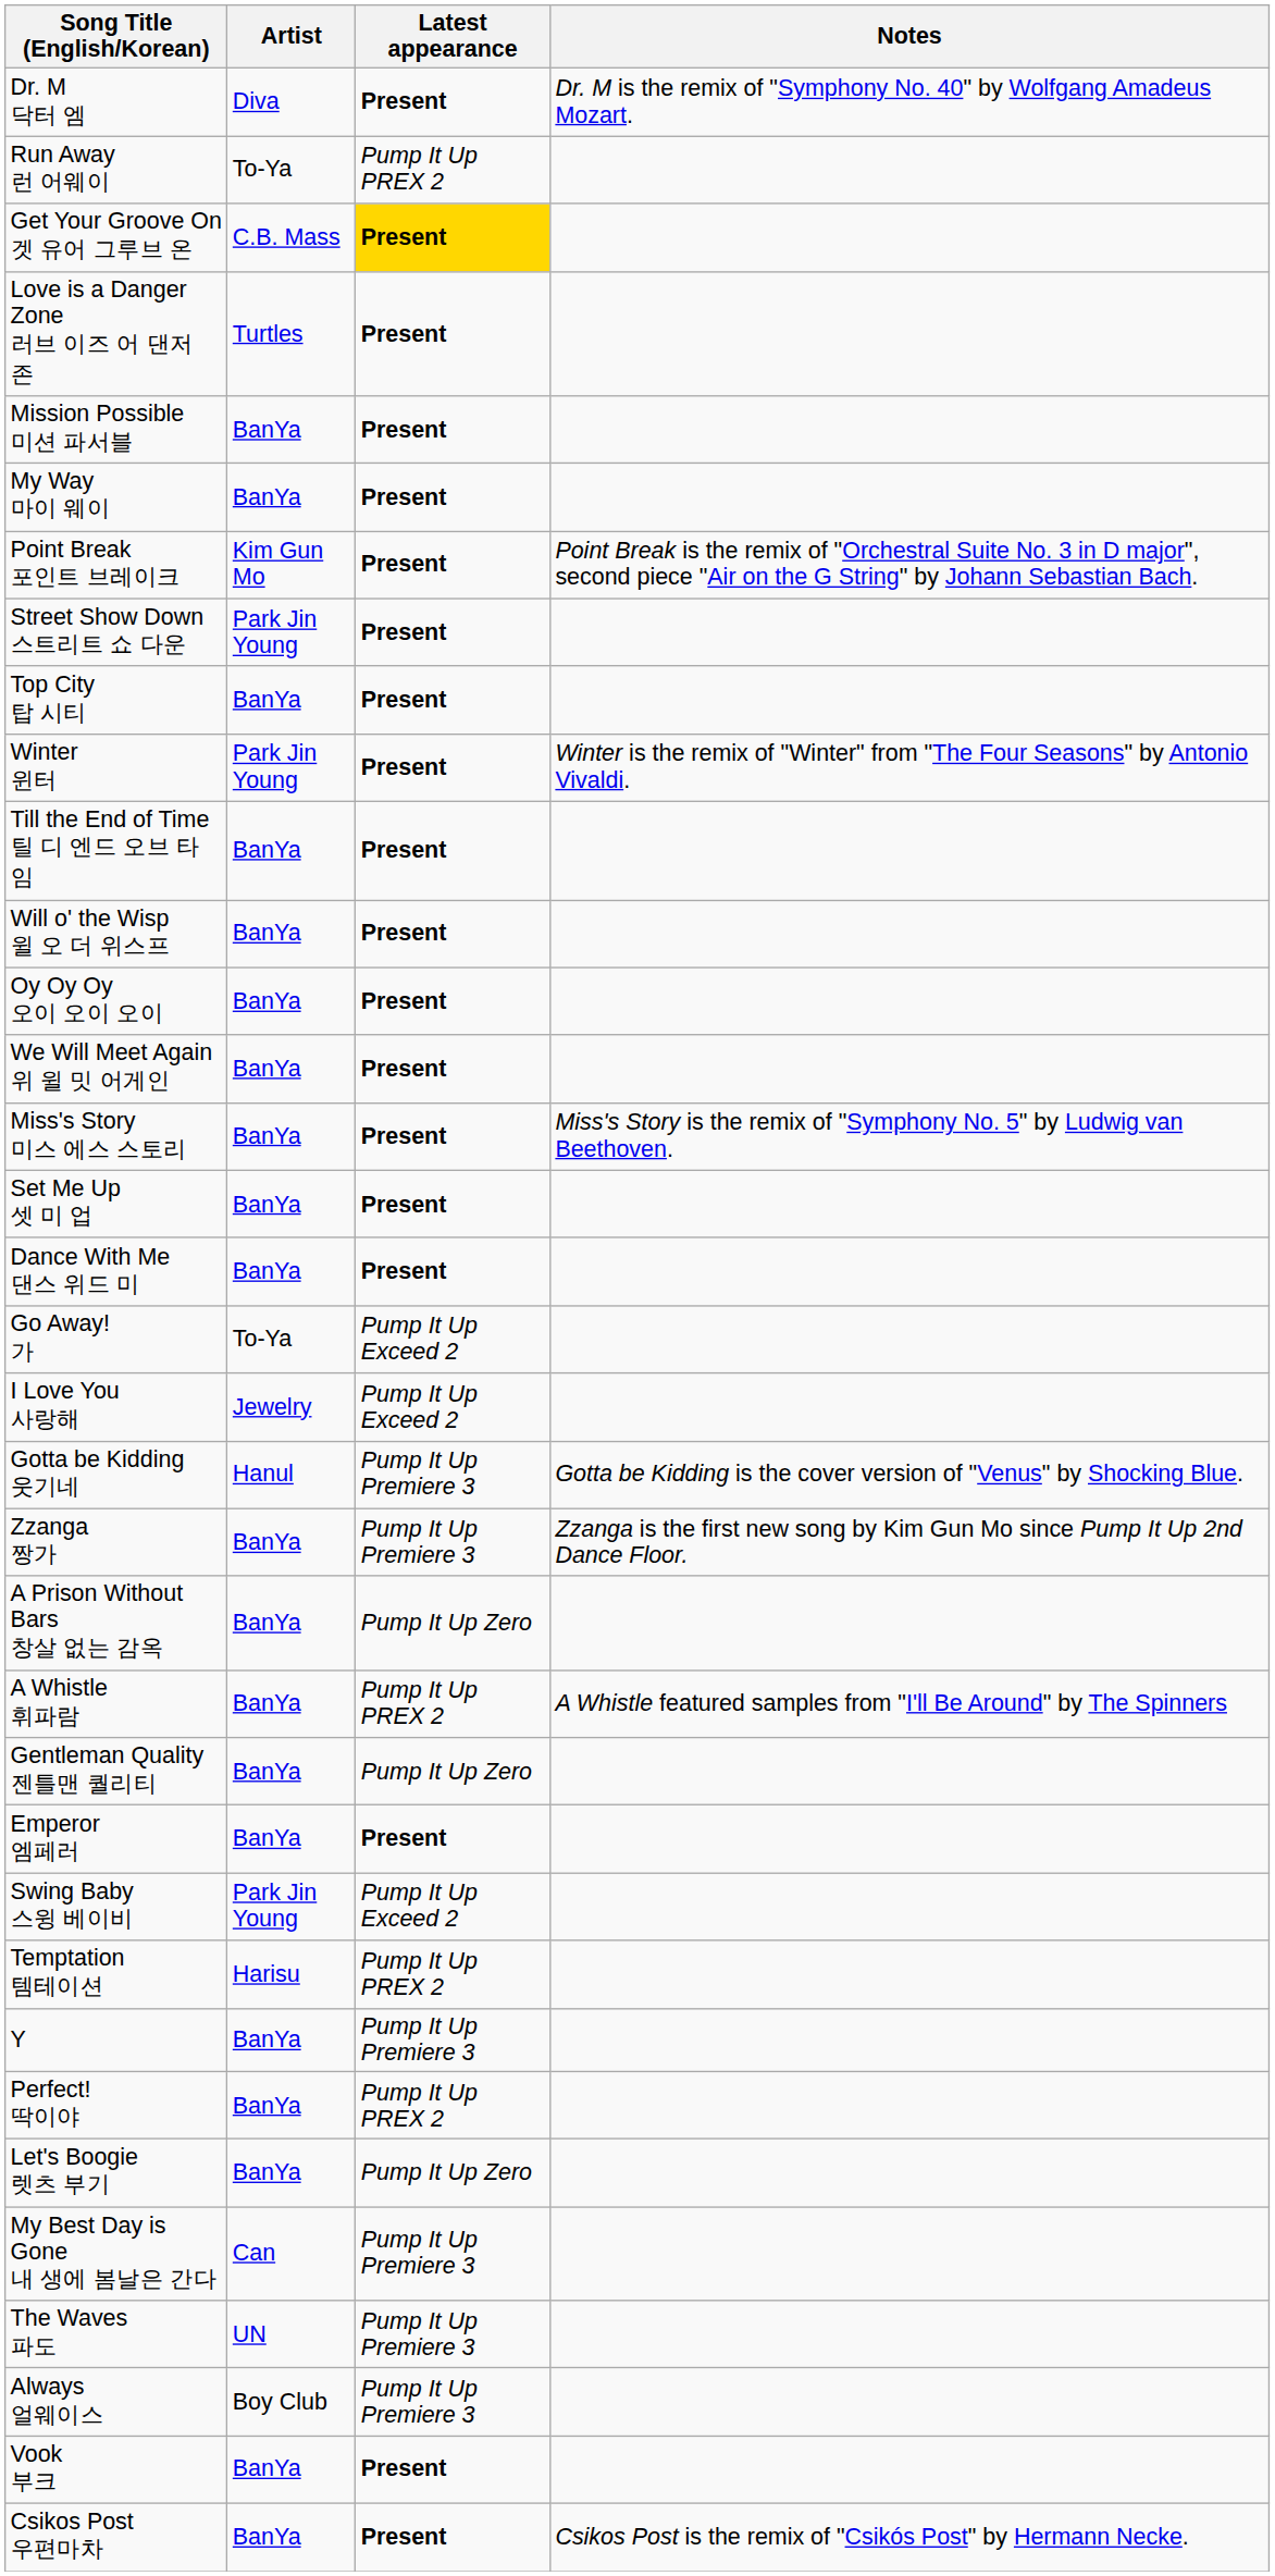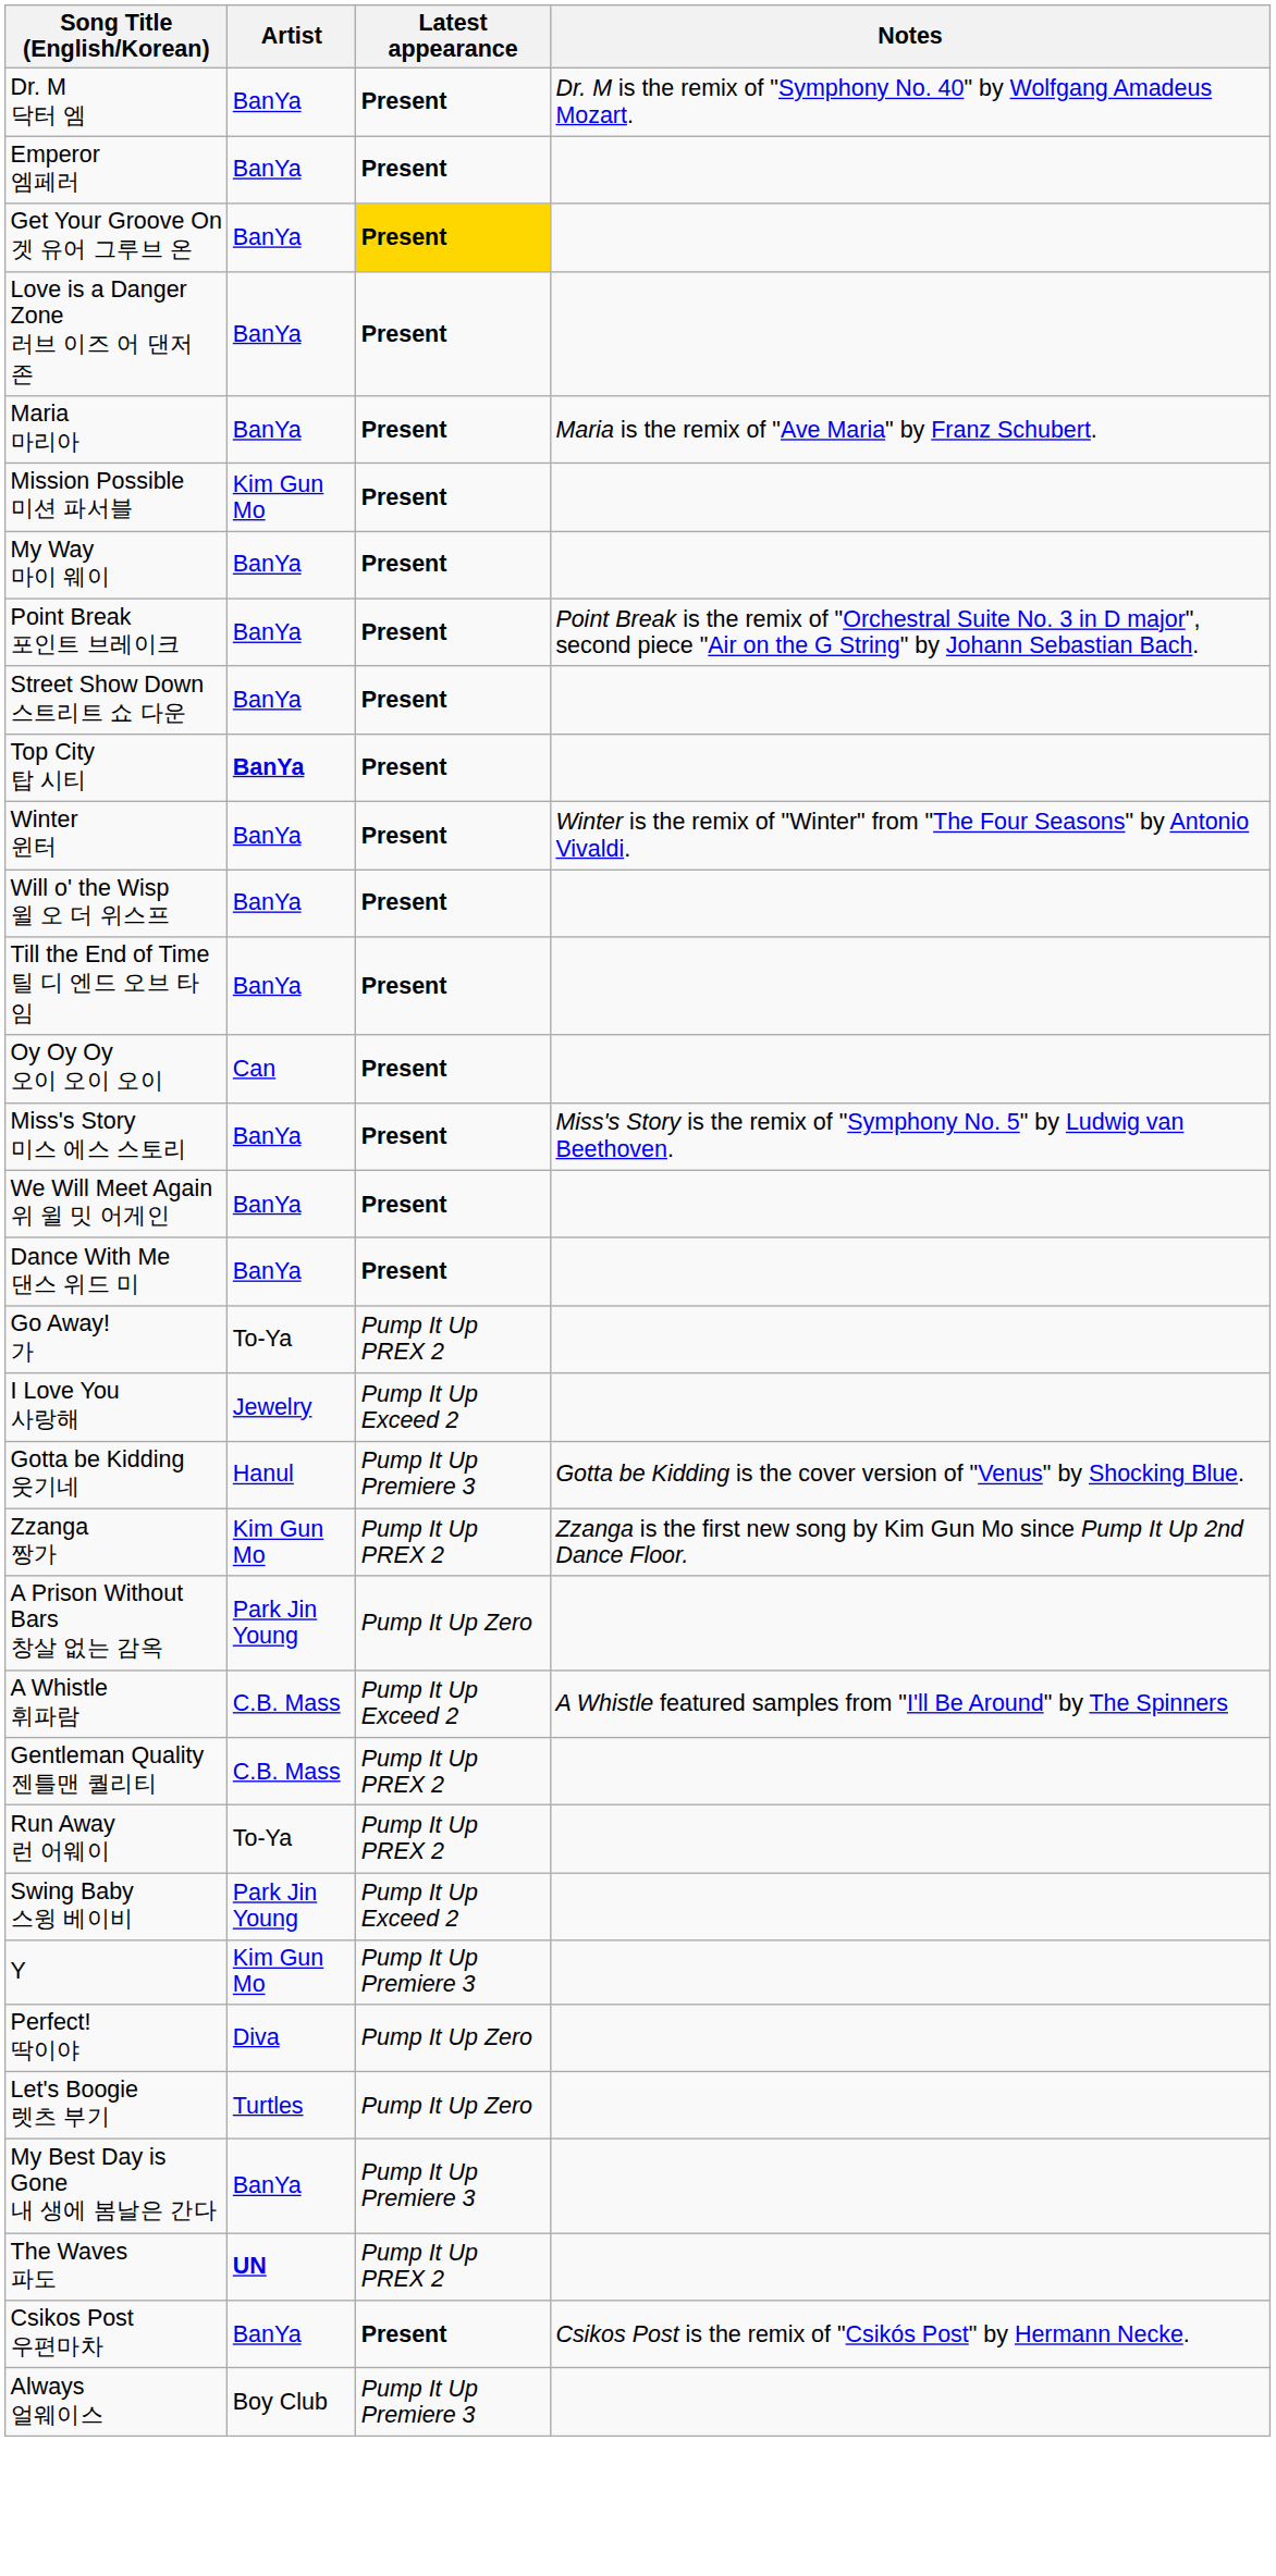Dr. M 닥터 엠 | Artist: Diva -> BanYa
rows swapped: Emperor 엠페러 <-> Run Away 런 어웨이
Get Your Groove On 겟 유어 그루브 온 | Artist: C.B. Mass -> BanYa
Love is a Danger Zone 러브 이즈 어 댄저 존 | Artist: Turtles -> BanYa
+ row: Maria 마리아 | BanYa | Present | Maria is the remix of "Ave Maria" by Franz Schubert.
Mission Possible 미션 파서블 | Artist: BanYa -> Kim Gun Mo
Point Break 포인트 브레이크 | Artist: Kim Gun Mo -> BanYa
Street Show Down 스트리트 쇼 다운 | Artist: Park Jin Young -> BanYa
Top City 탑 시티 | Artist: normal -> bold
Winter 윈터 | Artist: Park Jin Young -> BanYa
rows swapped: Will o' the Wisp 윌 오 더 위스프 <-> Till the End of Time 틸 디 엔드 오브 타임
Oy Oy Oy 오이 오이 오이 | Artist: BanYa -> Can
rows swapped: We Will Meet Again 위 윌 밋 어게인 <-> Miss's Story 미스 에스 스토리
- row: Set Me Up 셋 미 업 | BanYa | Present
Go Away! 가 | Latest appearance: Pump It Up Exceed 2 -> Pump It Up PREX 2
Zzanga 짱가 | Artist: BanYa -> Kim Gun Mo
Zzanga 짱가 | Latest appearance: Pump It Up Premiere 3 -> Pump It Up PREX 2
A Prison Without Bars 창살 없는 감옥 | Artist: BanYa -> Park Jin Young
A Whistle 휘파람 | Artist: BanYa -> C.B. Mass
A Whistle 휘파람 | Latest appearance: Pump It Up PREX 2 -> Pump It Up Exceed 2
Gentleman Quality 젠틀맨 퀄리티 | Artist: BanYa -> C.B. Mass
Gentleman Quality 젠틀맨 퀄리티 | Latest appearance: Pump It Up Zero -> Pump It Up PREX 2
- row: Temptation 템테이션 | Harisu | Pump It Up PREX 2
Y | Artist: BanYa -> Kim Gun Mo
Perfect! 딱이야 | Artist: BanYa -> Diva
Perfect! 딱이야 | Latest appearance: Pump It Up PREX 2 -> Pump It Up Zero
Let's Boogie 렛츠 부기 | Artist: BanYa -> Turtles
My Best Day is Gone 내 생에 봄날은 간다 | Artist: Can -> BanYa
The Waves 파도 | Artist: normal -> bold
The Waves 파도 | Latest appearance: Pump It Up Premiere 3 -> Pump It Up PREX 2
rows swapped: Always 얼웨이스 <-> Csikos Post 우편마차
- row: Vook 부크 | BanYa | Present
